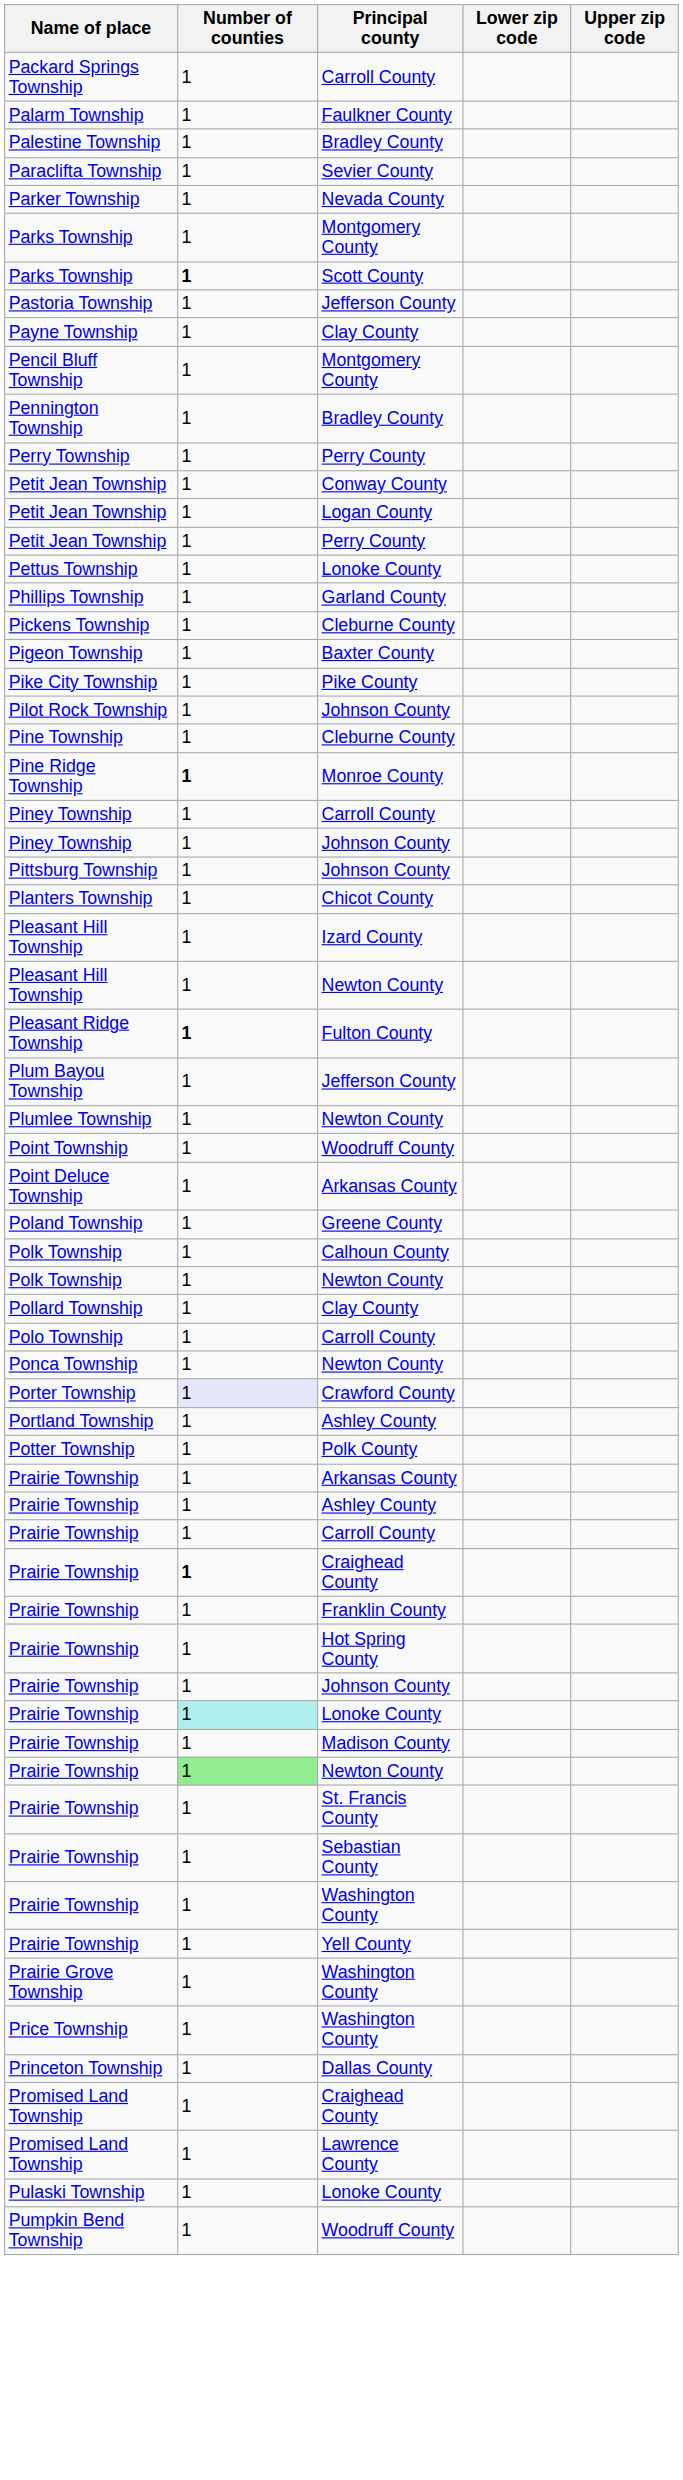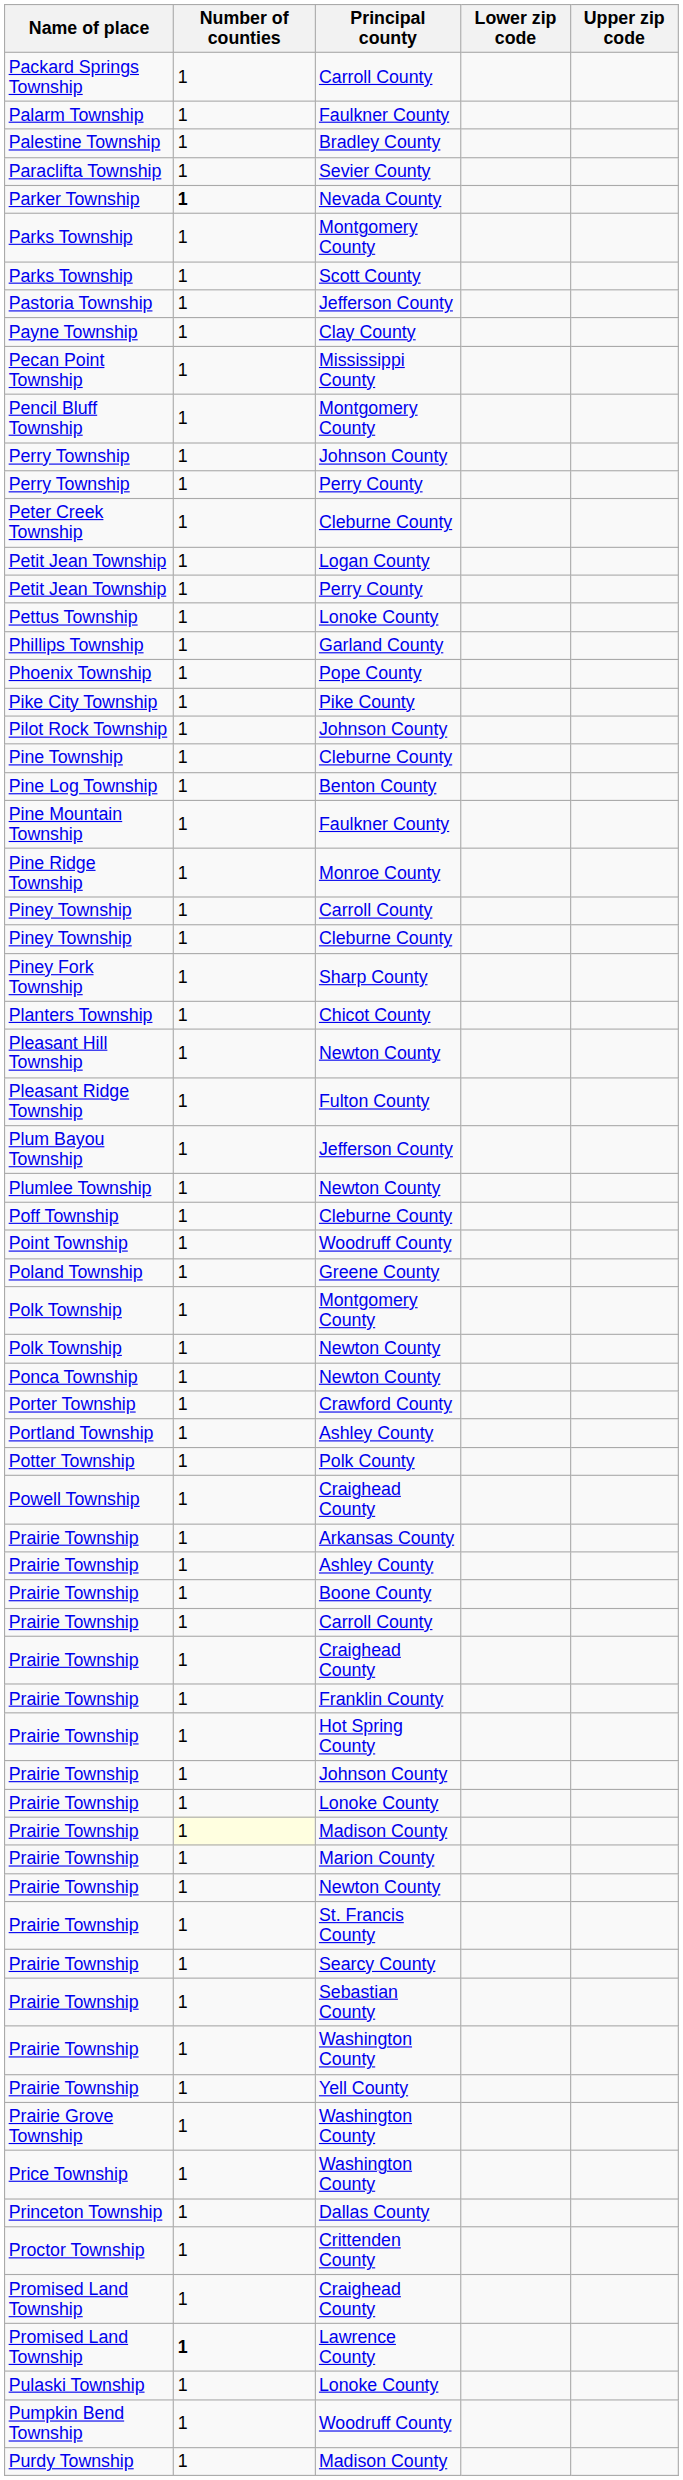Parker Township | Number of counties: normal -> bold
Parks Township / Scott County | Number of counties: bold -> normal
+ row: Pecan Point Township | 1 | Mississippi County
- row: Pennington Township | 1 | Bradley County
+ row: Perry Township | 1 | Johnson County
+ row: Peter Creek Township | 1 | Cleburne County
- row: Petit Jean Township | 1 | Conway County
+ row: Phoenix Township | 1 | Pope County
- row: Pickens Township | 1 | Cleburne County
- row: Pigeon Township | 1 | Baxter County
+ row: Pine Log Township | 1 | Benton County
+ row: Pine Mountain Township | 1 | Faulkner County
Pine Ridge Township | Number of counties: bold -> normal
+ row: Piney Township | 1 | Cleburne County
- row: Piney Township | 1 | Johnson County
+ row: Piney Fork Township | 1 | Sharp County
- row: Pittsburg Township | 1 | Johnson County
- row: Pleasant Hill Township | 1 | Izard County
Pleasant Ridge Township | Number of counties: bold -> normal
+ row: Poff Township | 1 | Cleburne County
- row: Point Deluce Township | 1 | Arkansas County
- row: Polk Township | 1 | Calhoun County
+ row: Polk Township | 1 | Montgomery County
- row: Pollard Township | 1 | Clay County
- row: Polo Township | 1 | Carroll County
Porter Township | Number of counties: lavender background -> no background
+ row: Powell Township | 1 | Craighead County
+ row: Prairie Township | 1 | Boone County
Prairie Township / Craighead County | Number of counties: bold -> normal
Prairie Township / Lonoke County | Number of counties: paleturquoise background -> no background
Prairie Township / Madison County | Number of counties: no background -> lightyellow background
+ row: Prairie Township | 1 | Marion County
Prairie Township / Newton County | Number of counties: lightgreen background -> no background
+ row: Prairie Township | 1 | Searcy County
+ row: Proctor Township | 1 | Crittenden County
Promised Land Township / Lawrence County | Number of counties: normal -> bold
+ row: Purdy Township | 1 | Madison County
